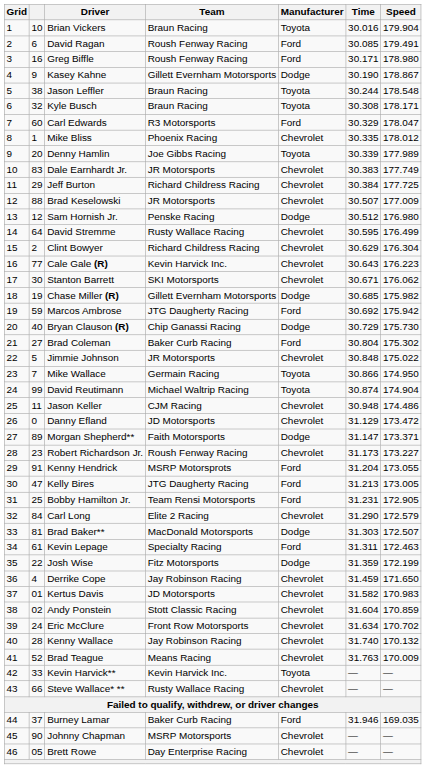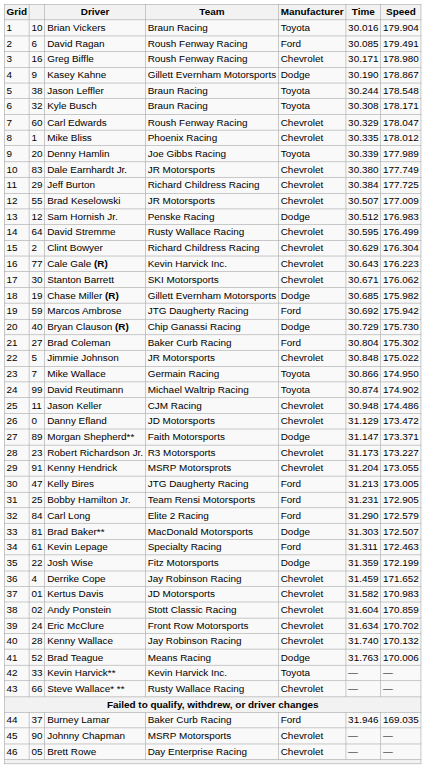Greg Biffle | Manufacturer: Ford -> Chevrolet
Carl Edwards | Team: R3 Motorsports -> Roush Fenway Racing
Carl Edwards | Manufacturer: Ford -> Chevrolet
Dale Earnhardt Jr. | Time: 30.383 -> 30.380
Brad Keselowski | column 2: 88 -> 55
Sam Hornish Jr. | Speed: 176.980 -> 176.983
David Reutimann | Speed: 174.904 -> 174.902
Robert Richardson Jr. | Team: Roush Fenway Racing -> R3 Motorsports
Kenny Hendrick | Manufacturer: Ford -> Chevrolet
Carl Long | Manufacturer: Chevrolet -> Ford
Derrike Cope | Speed: 171.650 -> 171.652
Brad Teague | Manufacturer: Chevrolet -> Dodge
Brad Teague | Speed: 170.009 -> 170.006
